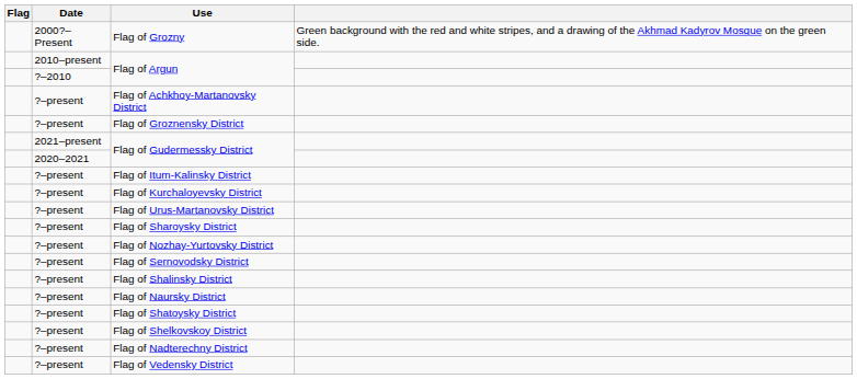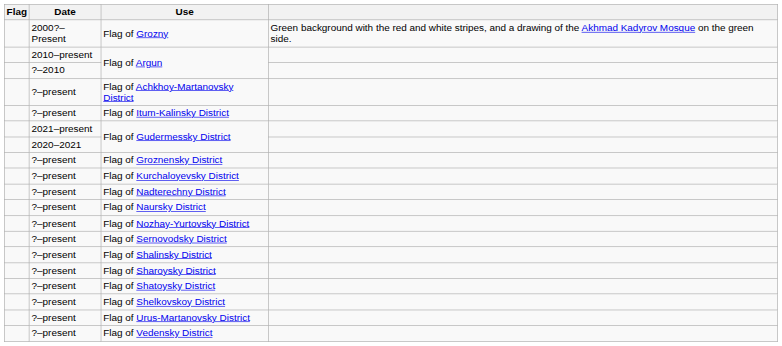rows swapped: Flag of Groznensky District <-> Flag of Itum-Kalinsky District
rows swapped: Flag of Nadterechny District <-> Flag of Urus-Martanovsky District
rows swapped: Flag of Naursky District <-> Flag of Sharoysky District
